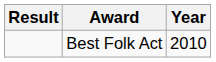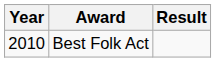columns swapped: Year <-> Result
